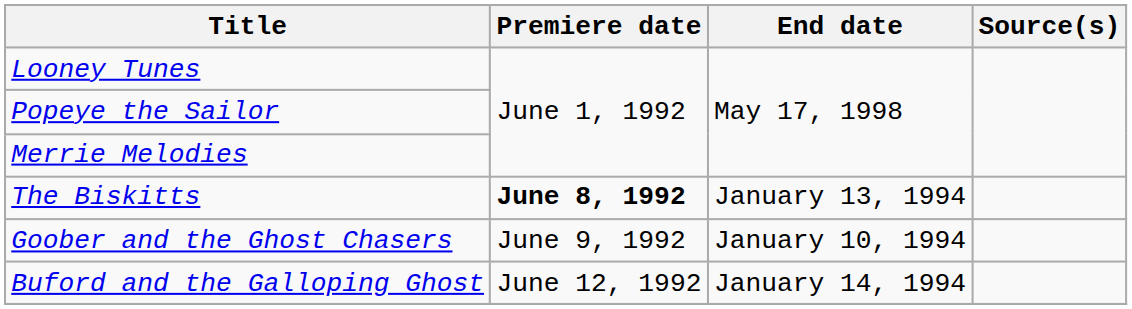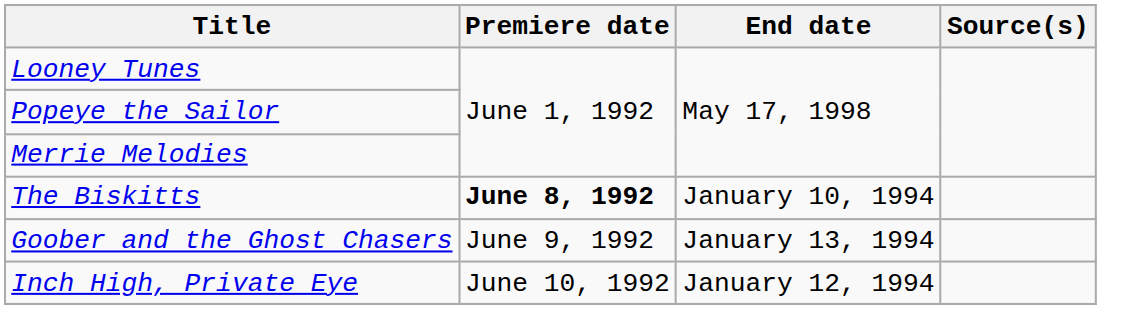The Biskitts | End date: January 13, 1994 -> January 10, 1994
Goober and the Ghost Chasers | End date: January 10, 1994 -> January 13, 1994
+ row: Inch High, Private Eye | June 10, 1992 | January 12, 1994
- row: Buford and the Galloping Ghost | June 12, 1992 | January 14, 1994
